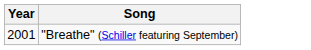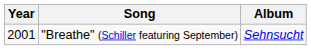+ column: Album | Sehnsucht
